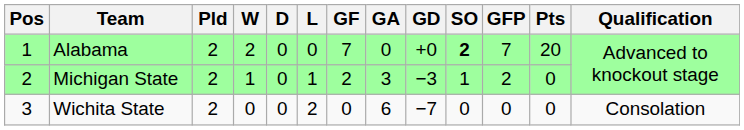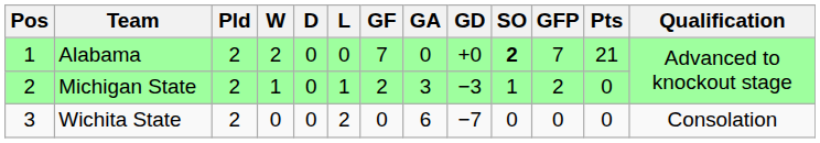Alabama | Pts: 20 -> 21
